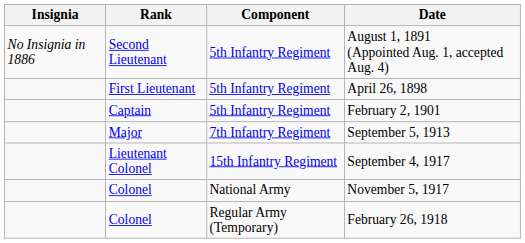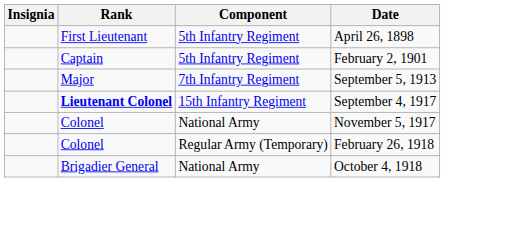- row: No Insignia in 1886 | Second Lieutenant | 5th Infantry Regiment | August 1, 1891 (Appointed Aug. 1, accepted Aug. 4)
September 4, 1917 | Rank: normal -> bold
+ row: Brigadier General | National Army | October 4, 1918
